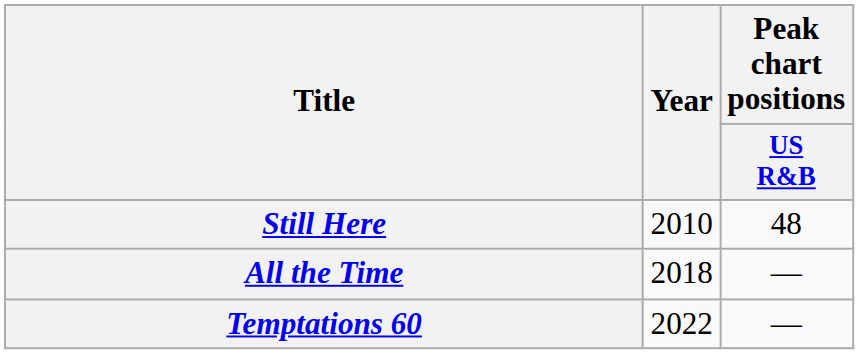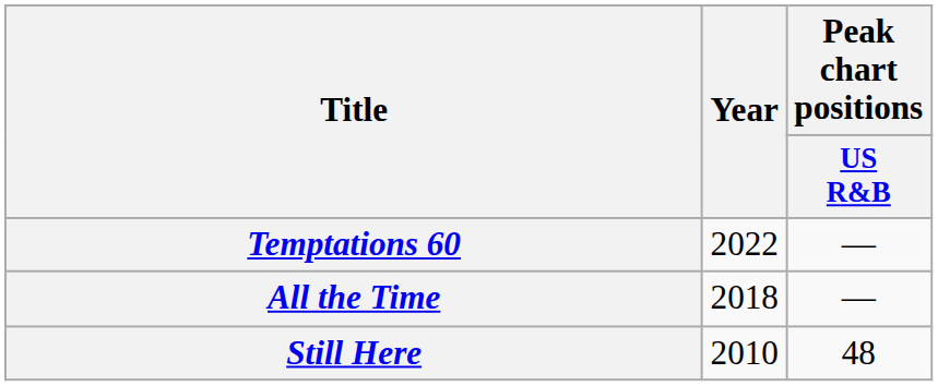rows swapped: Still Here <-> Temptations 60
